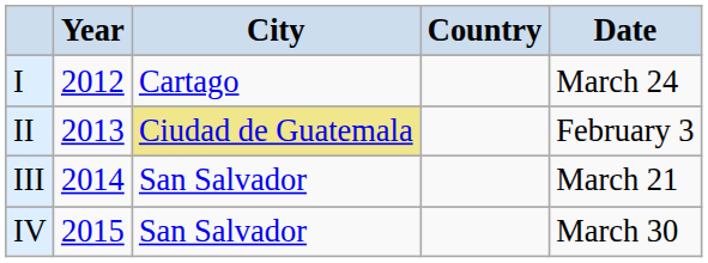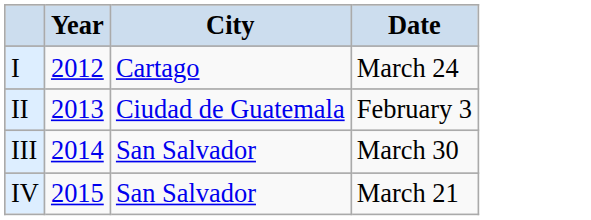- column: Country
II | City: khaki background -> no background
III | Date: March 21 -> March 30
IV | Date: March 30 -> March 21
